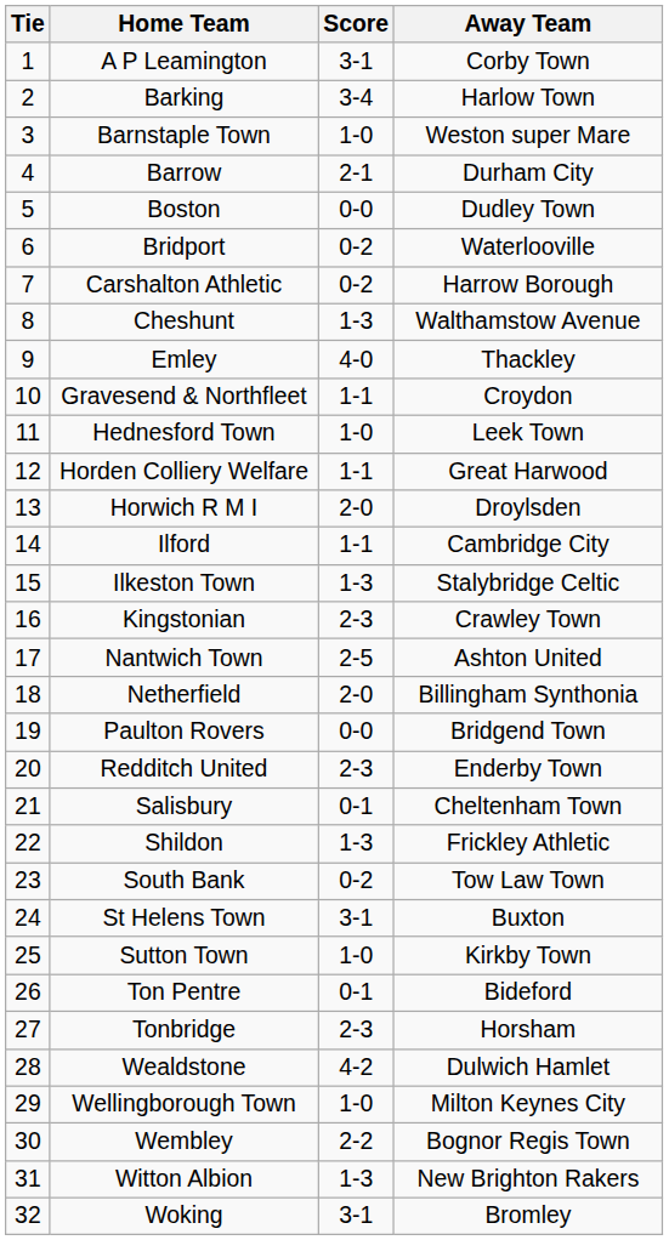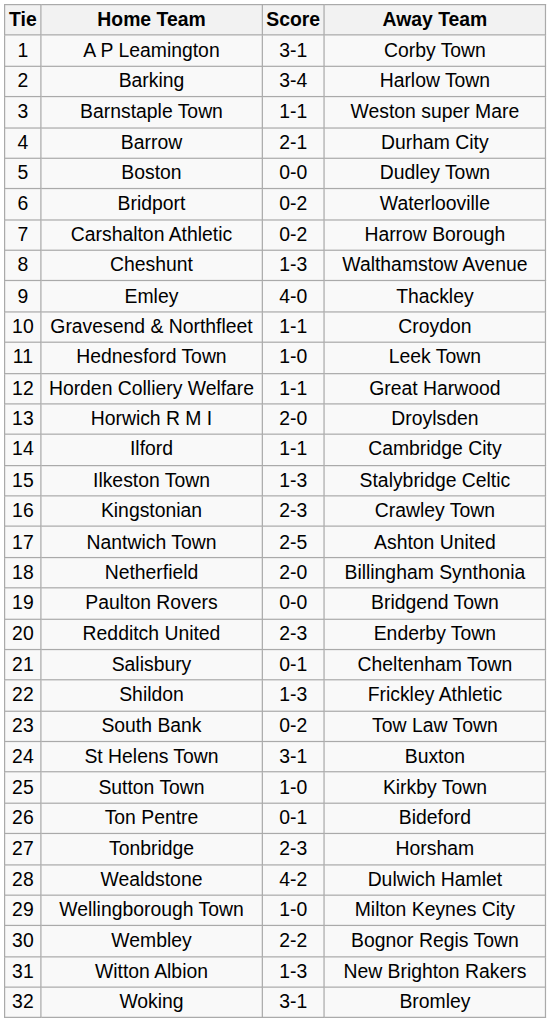Barnstaple Town | Score: 1-0 -> 1-1
